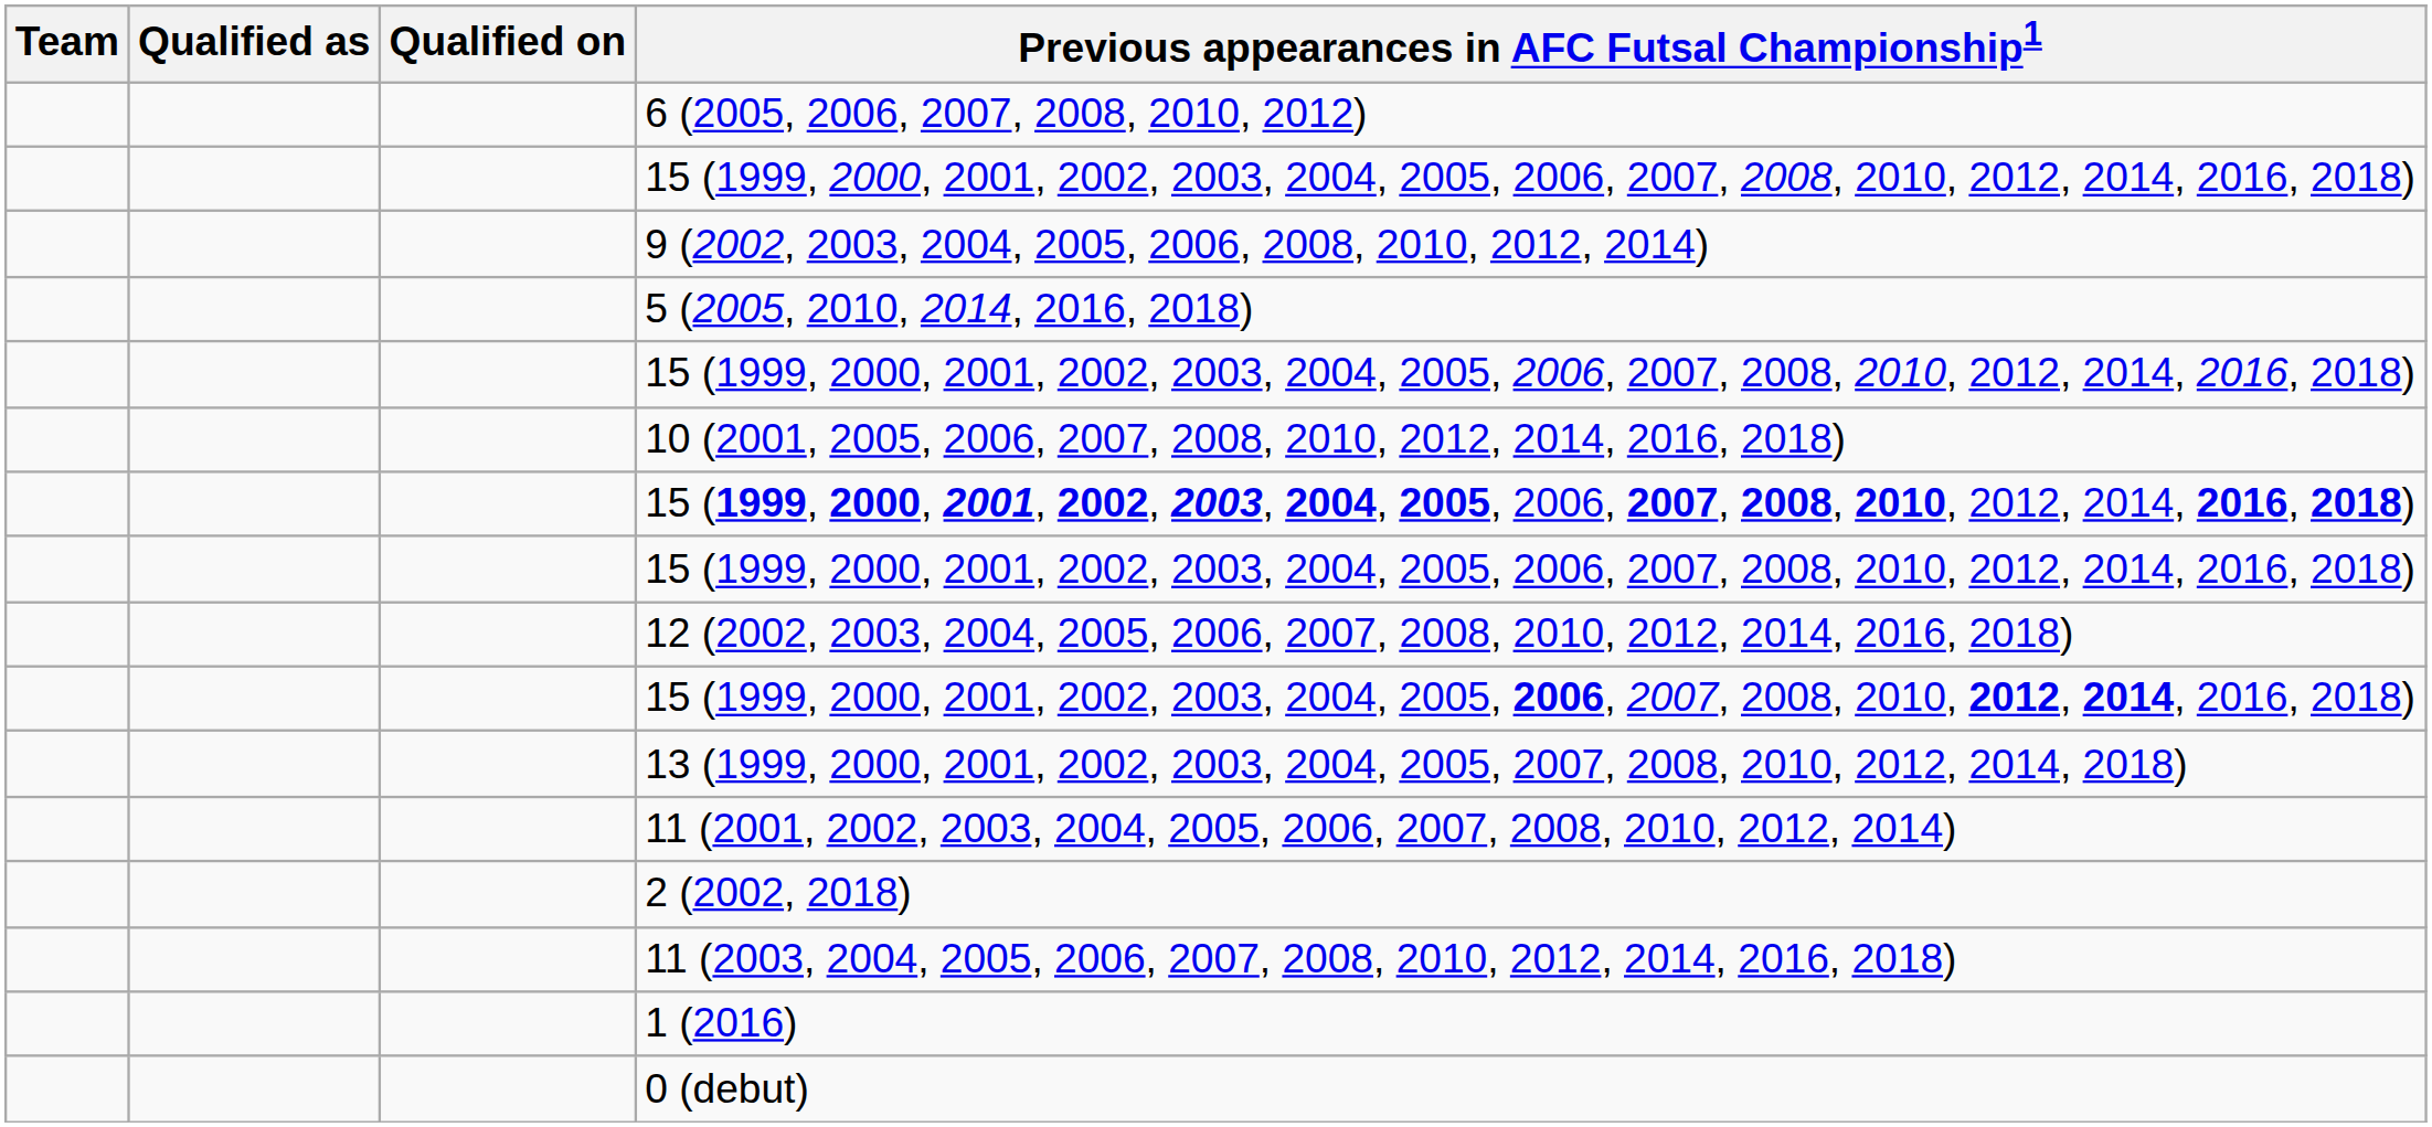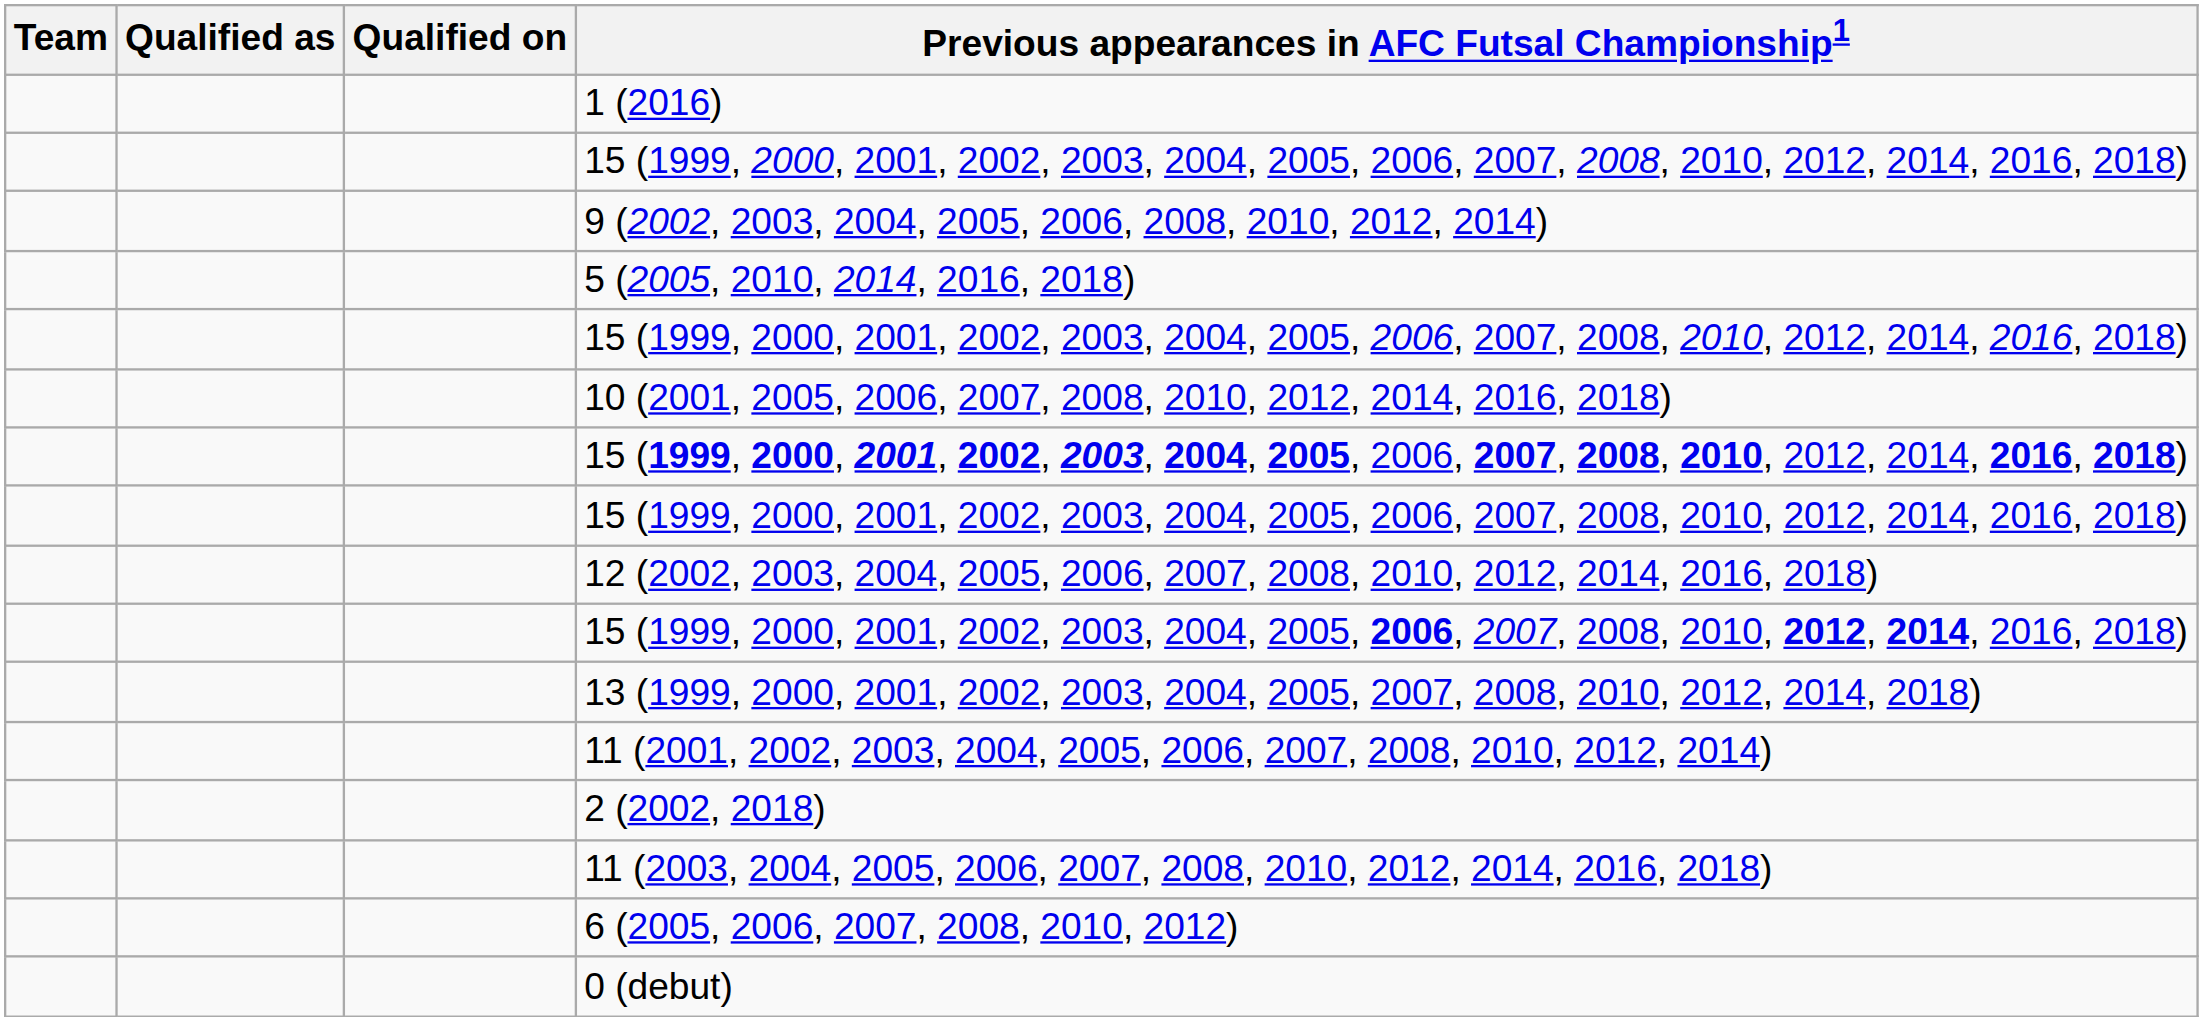rows swapped: 6 (2005, 2006, 2007, 2008, 2010, 2012) <-> 1 (2016)
